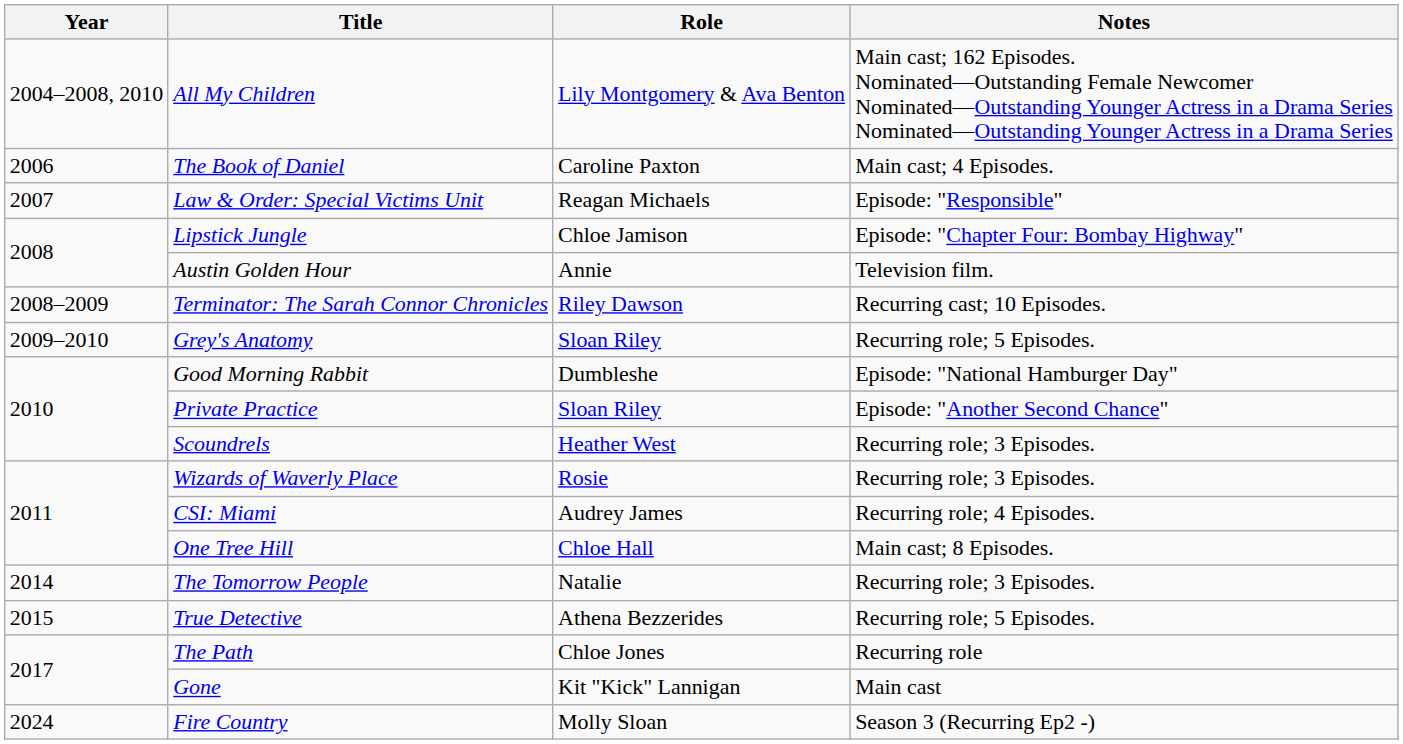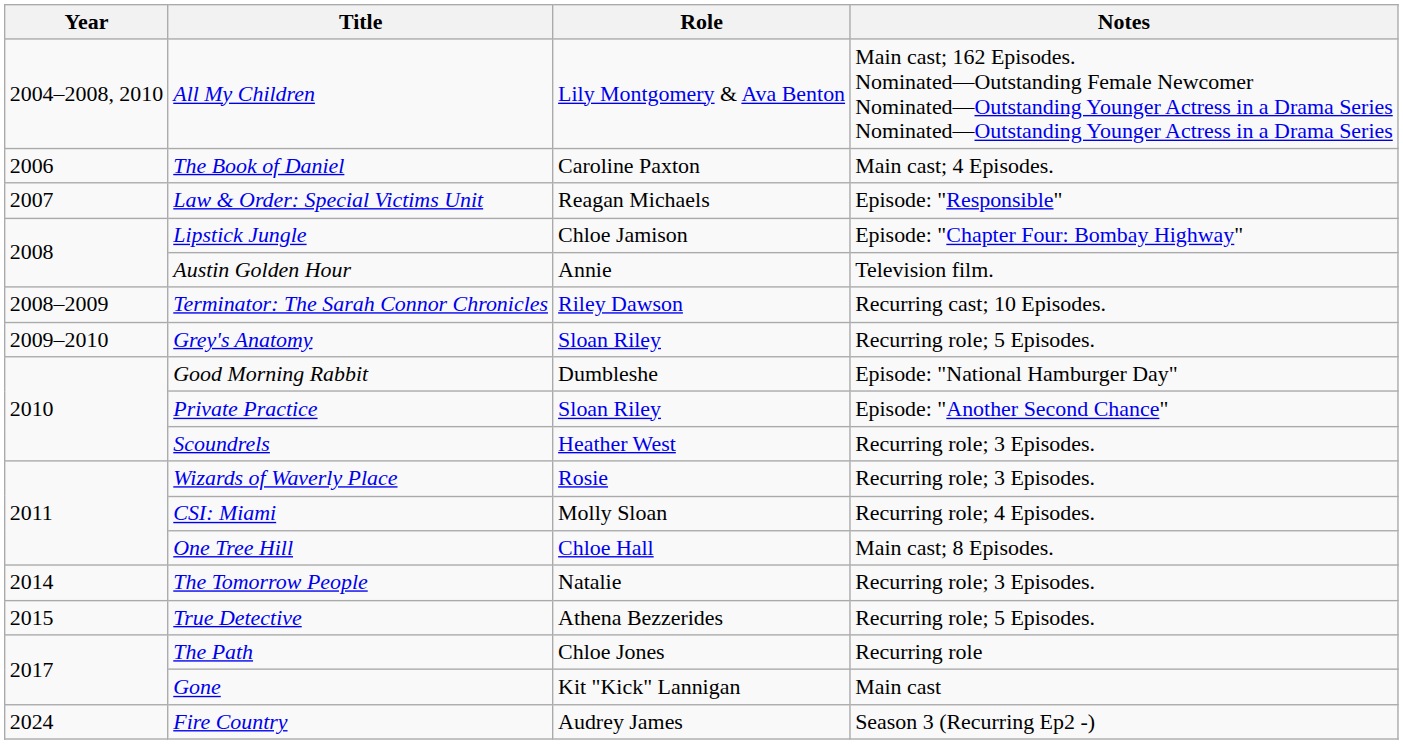CSI: Miami | Role: Audrey James -> Molly Sloan
Fire Country | Role: Molly Sloan -> Audrey James
